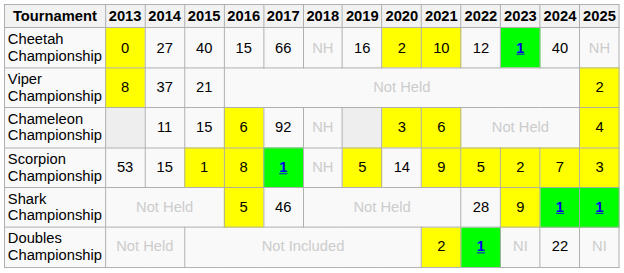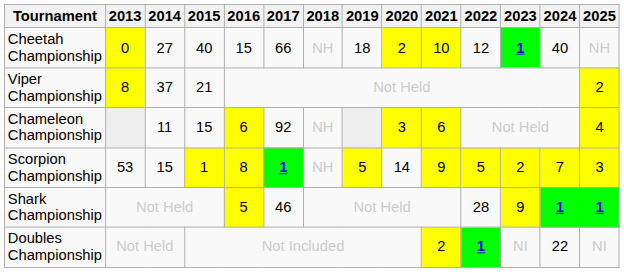Cheetah Championship | 2019: 16 -> 18
